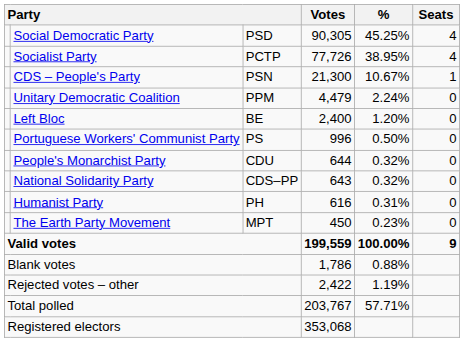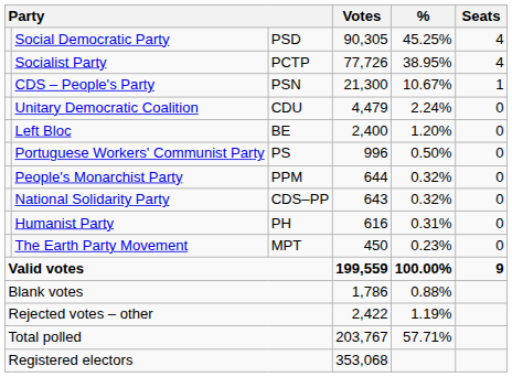Unitary Democratic Coalition | column 3: PPM -> CDU
People's Monarchist Party | column 3: CDU -> PPM
